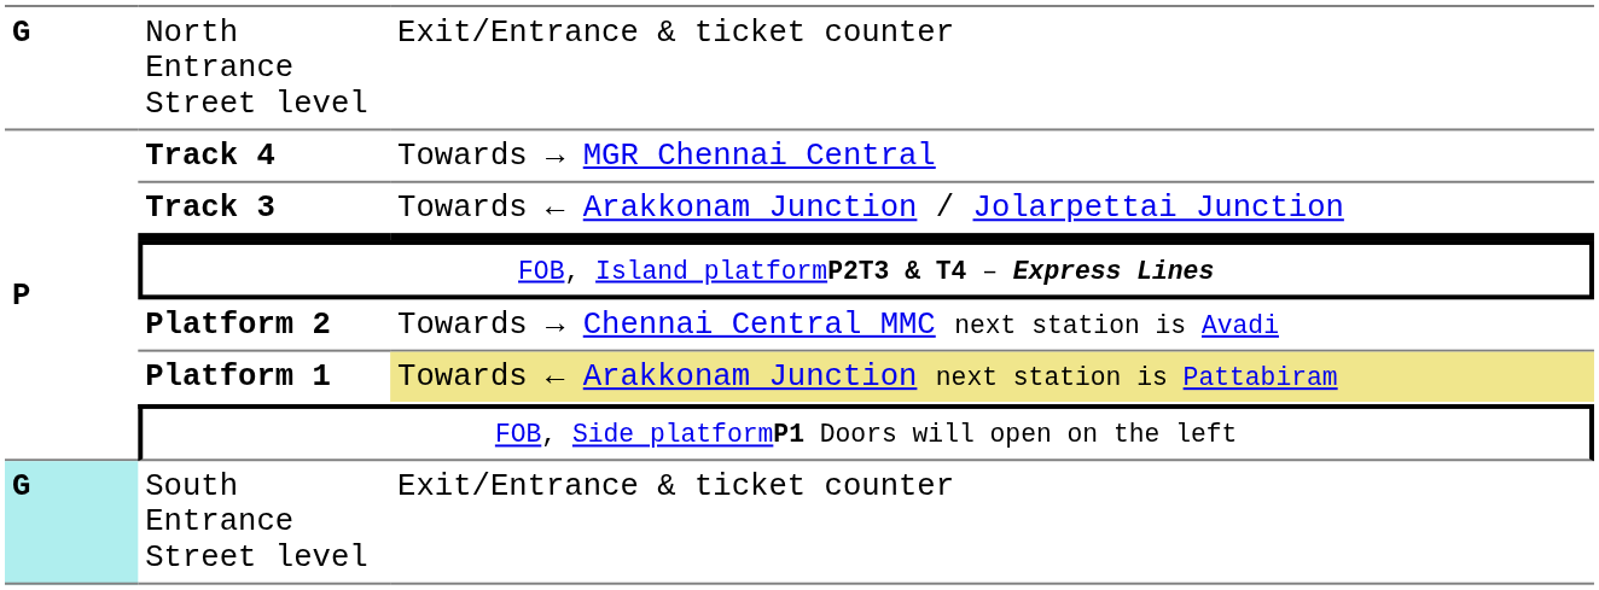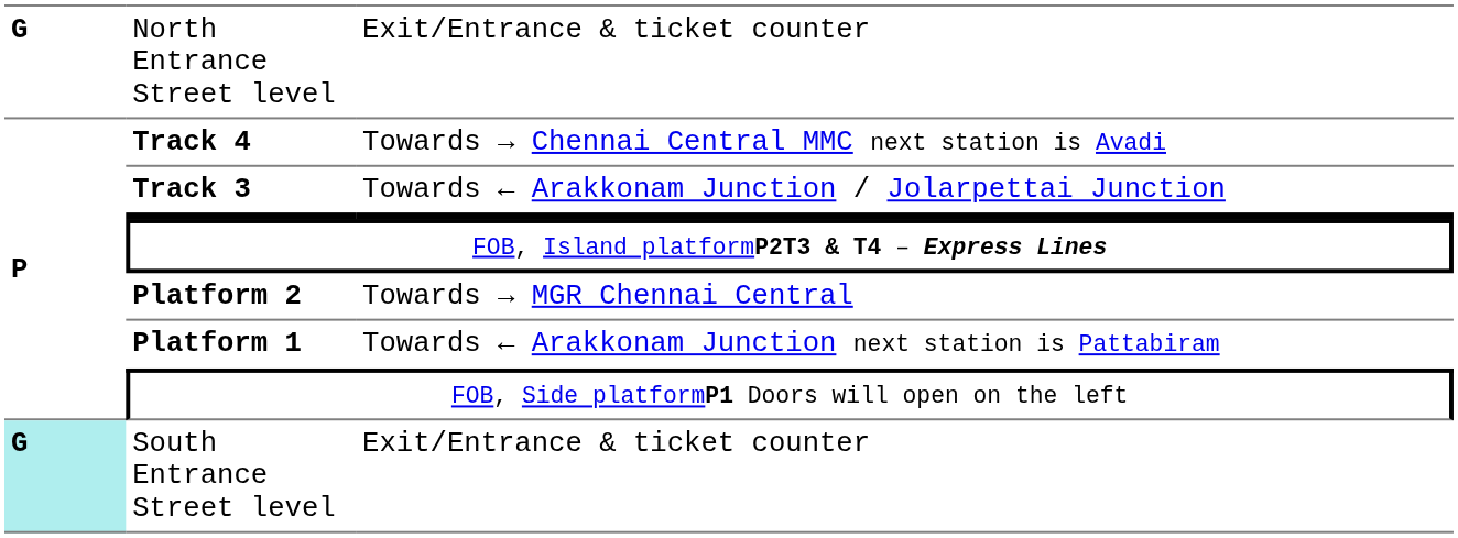Track 4 | column 3: Towards → MGR Chennai Central -> Towards → Chennai Central MMC next station is Avadi
Platform 2 | column 3: Towards → Chennai Central MMC next station is Avadi -> Towards → MGR Chennai Central
Platform 1 | column 3: khaki background -> no background
